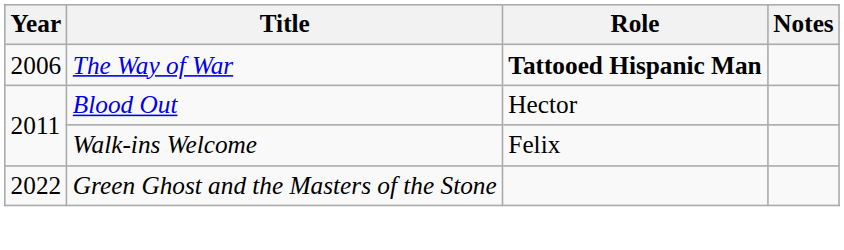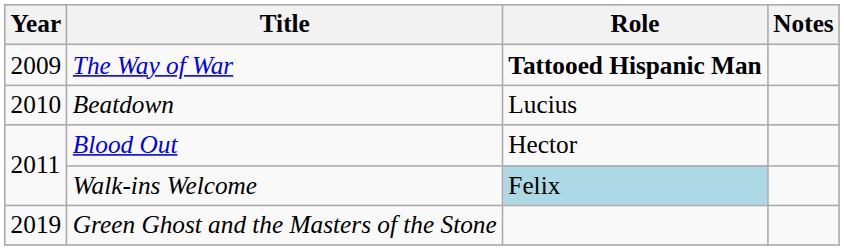The Way of War | Year: 2006 -> 2009
+ row: 2010 | Beatdown | Lucius
Walk-ins Welcome | Role: no background -> lightblue background
Green Ghost and the Masters of the Stone | Year: 2022 -> 2019
